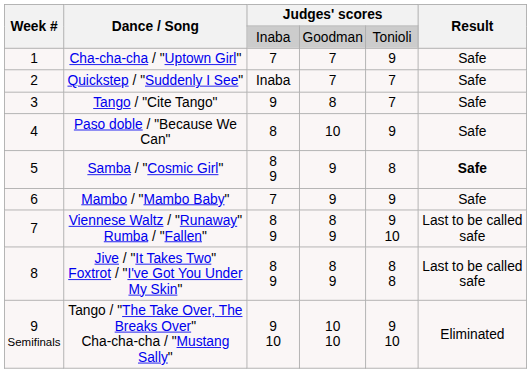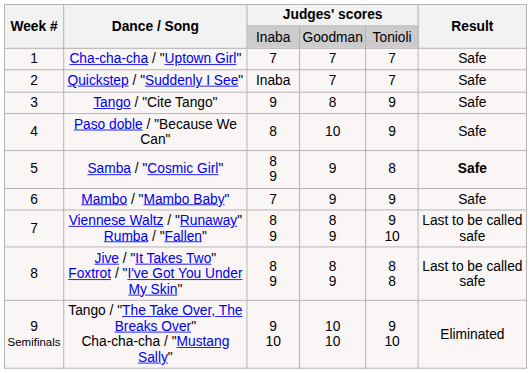Cha-cha-cha / "Uptown Girl" | column 5: 9 -> 7
Tango / "Cite Tango" | column 5: 7 -> 9
